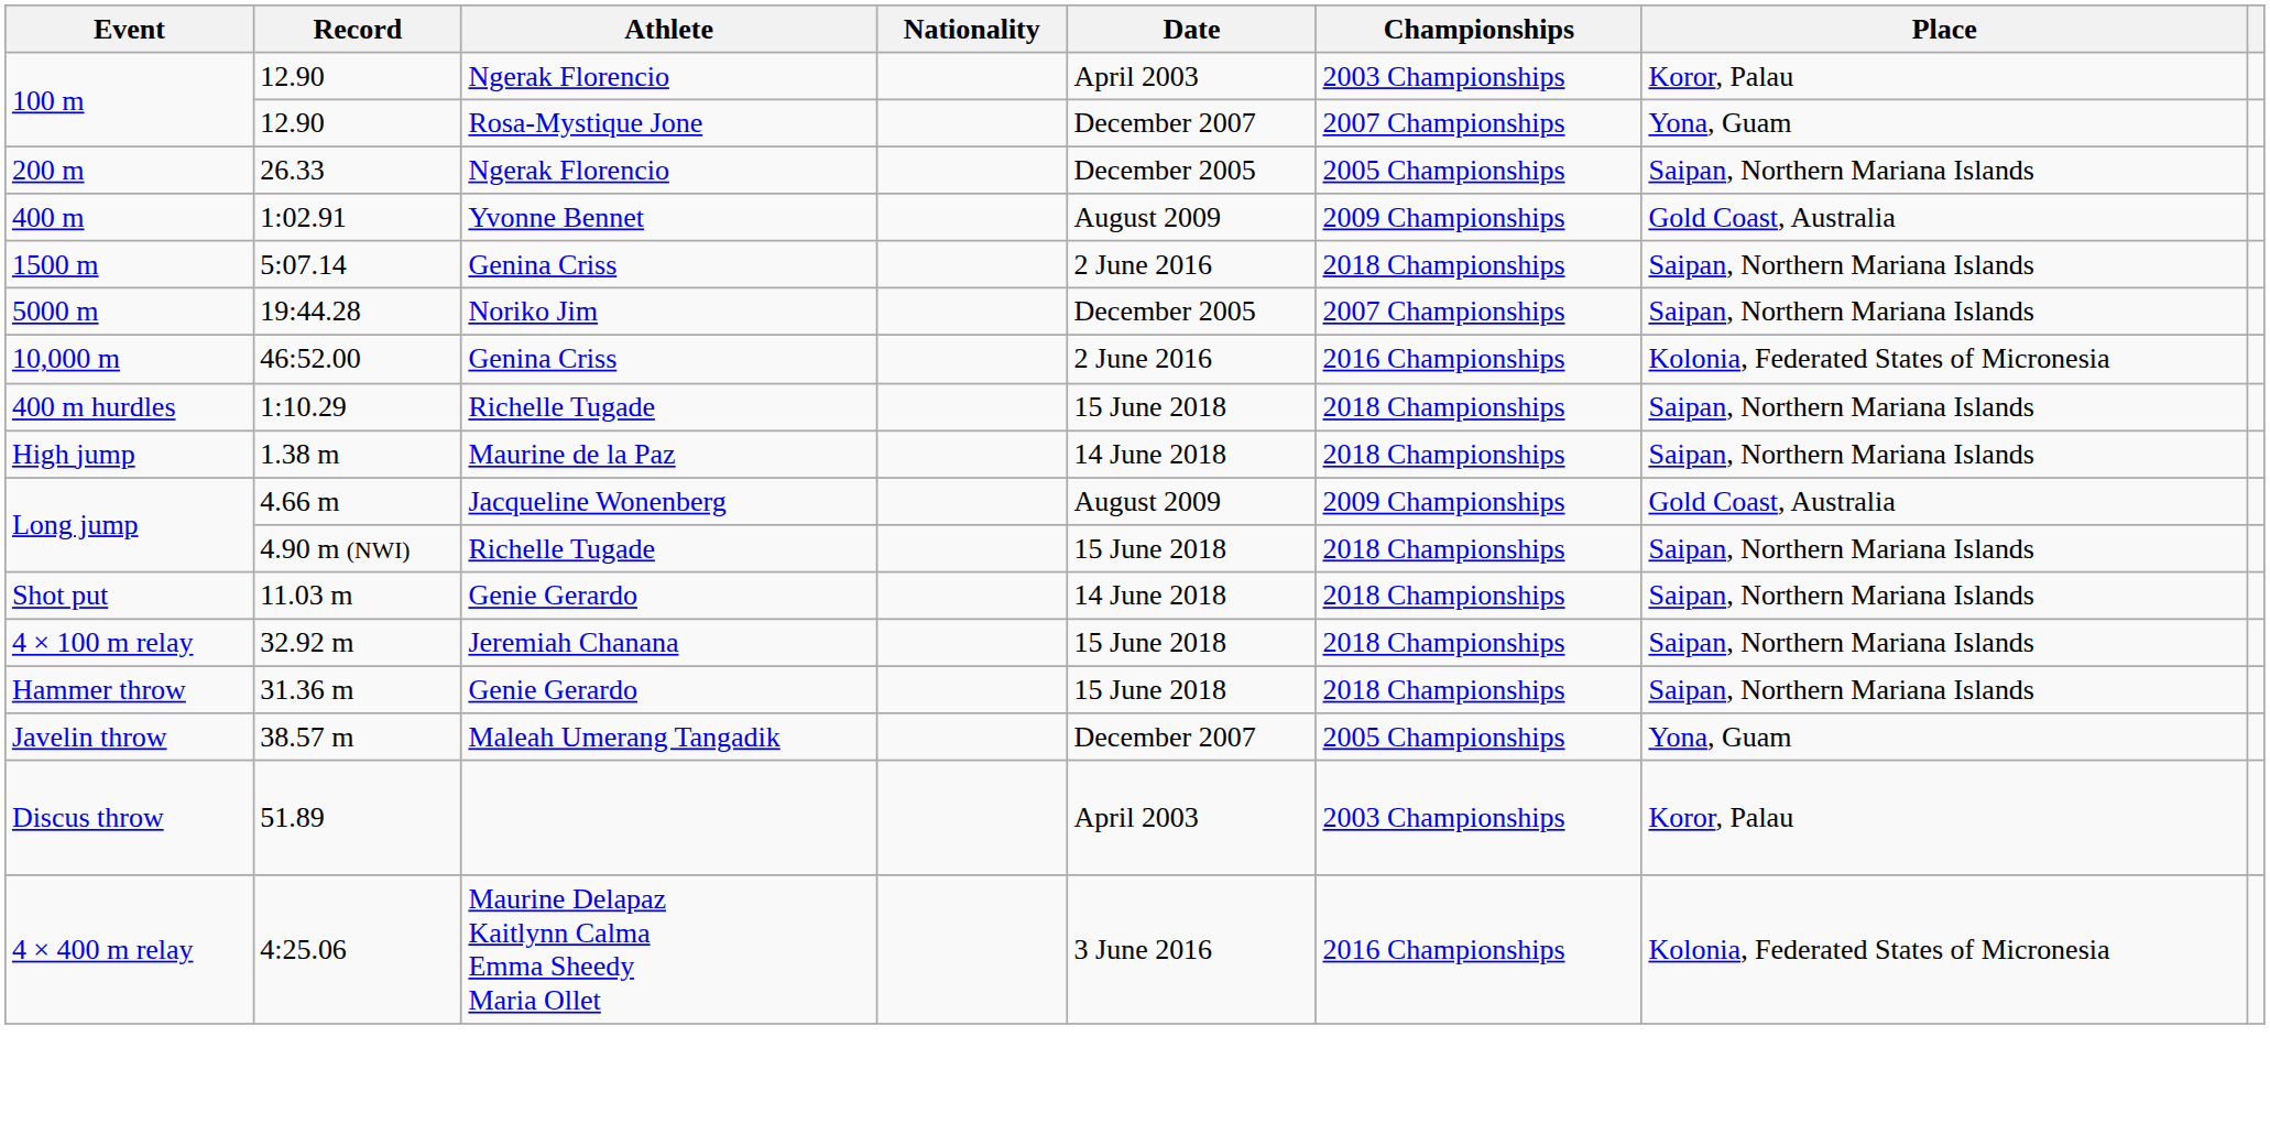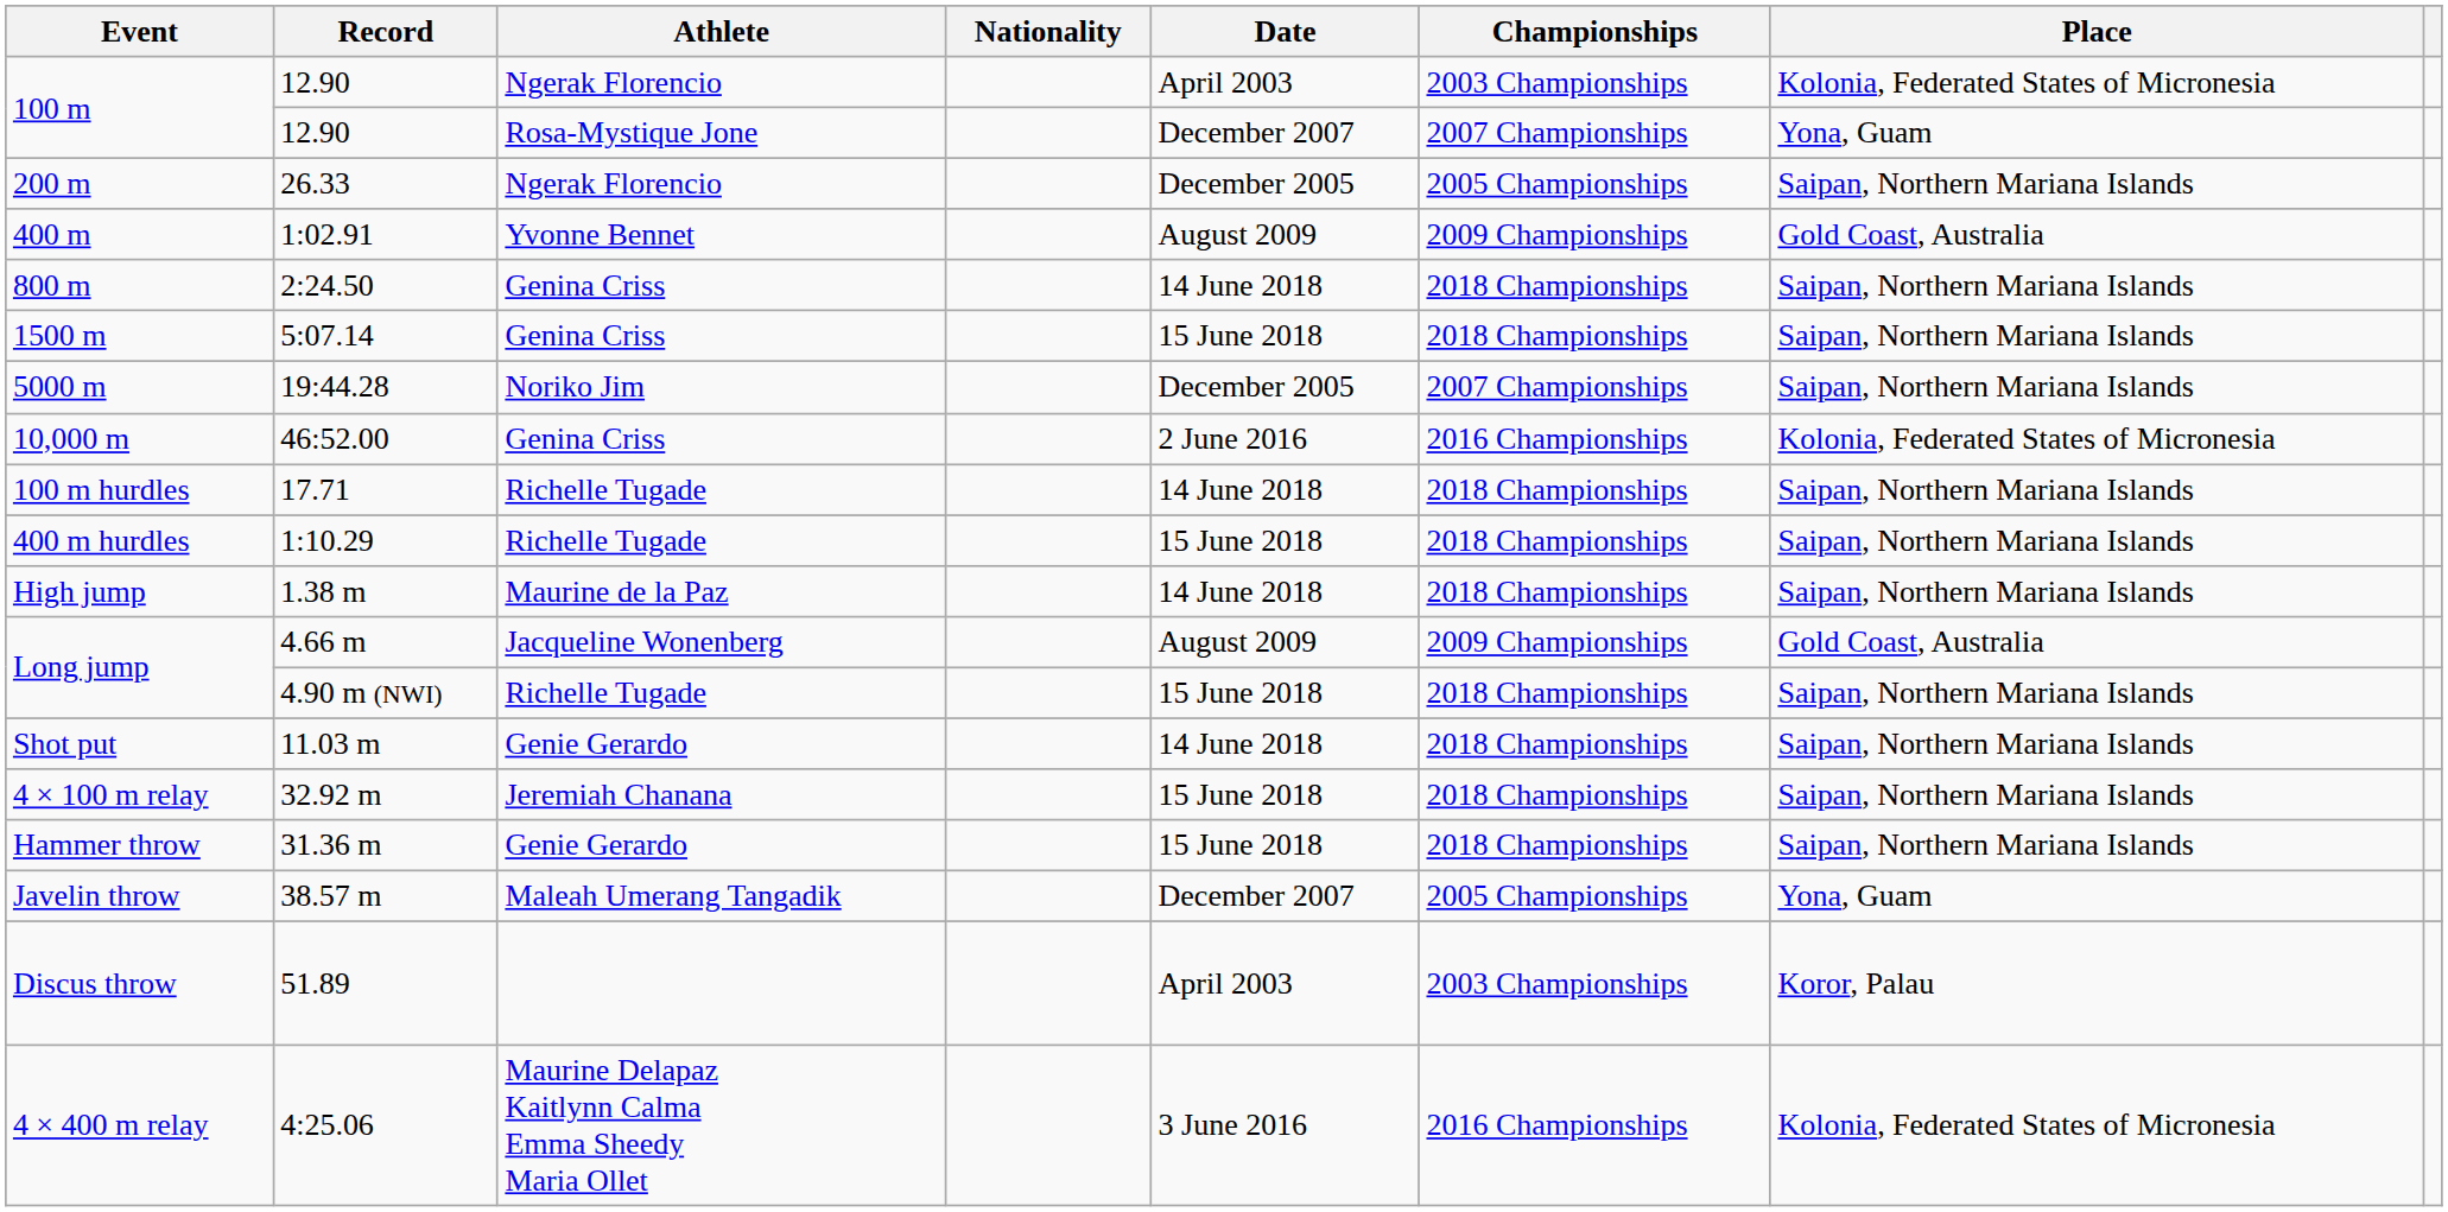12.90 / Ngerak Florencio | Place: Koror, Palau -> Kolonia, Federated States of Micronesia
+ row: 800 m | 2:24.50 | Genina Criss | 14 June 2018 | 2018 Championships | Saipan, Northern Mariana Islands
5:07.14 | Date: 2 June 2016 -> 15 June 2018
+ row: 100 m hurdles | 17.71 | Richelle Tugade | 14 June 2018 | 2018 Championships | Saipan, Northern Mariana Islands
